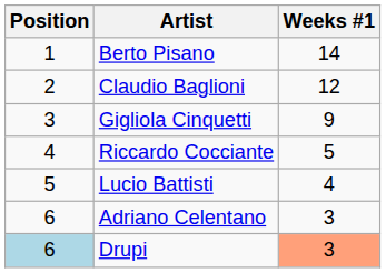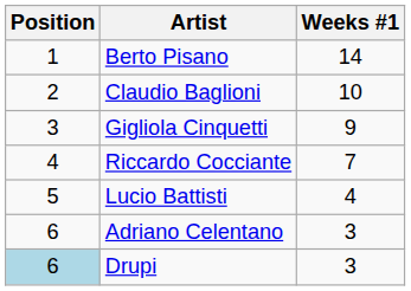Claudio Baglioni | Weeks #1: 12 -> 10
Riccardo Cocciante | Weeks #1: 5 -> 7
Drupi | Weeks #1: lightsalmon background -> no background
